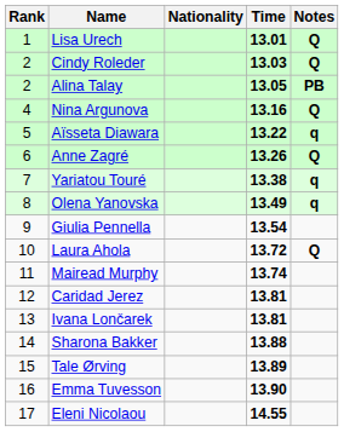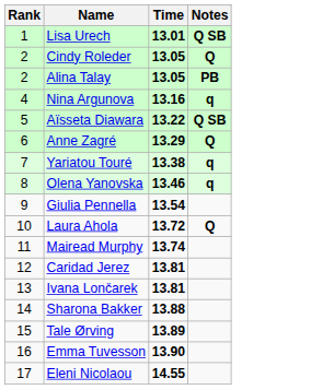- column: Nationality
Lisa Urech | Notes: Q -> Q SB
Cindy Roleder | Time: 13.03 -> 13.05
Nina Argunova | Notes: Q -> q
Aïsseta Diawara | Notes: q -> Q SB
Anne Zagré | Time: 13.26 -> 13.29
Olena Yanovska | Time: 13.49 -> 13.46
